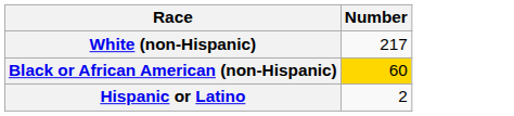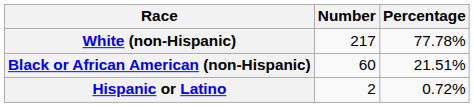+ column: Percentage | 77.78% | 21.51% | 0.72%
Black or African American (non-Hispanic) | Number: gold background -> no background
